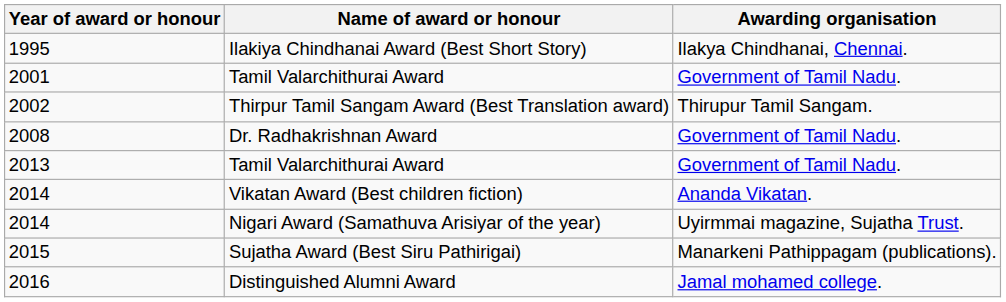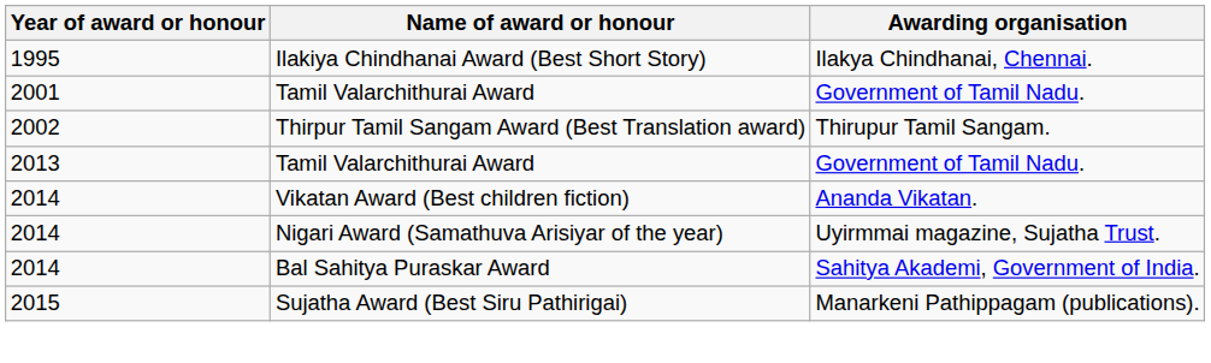- row: 2008 | Dr. Radhakrishnan Award | Government of Tamil Nadu.
+ row: 2014 | Bal Sahitya Puraskar Award | Sahitya Akademi, Government of India.
- row: 2016 | Distinguished Alumni Award | Jamal mohamed college.
